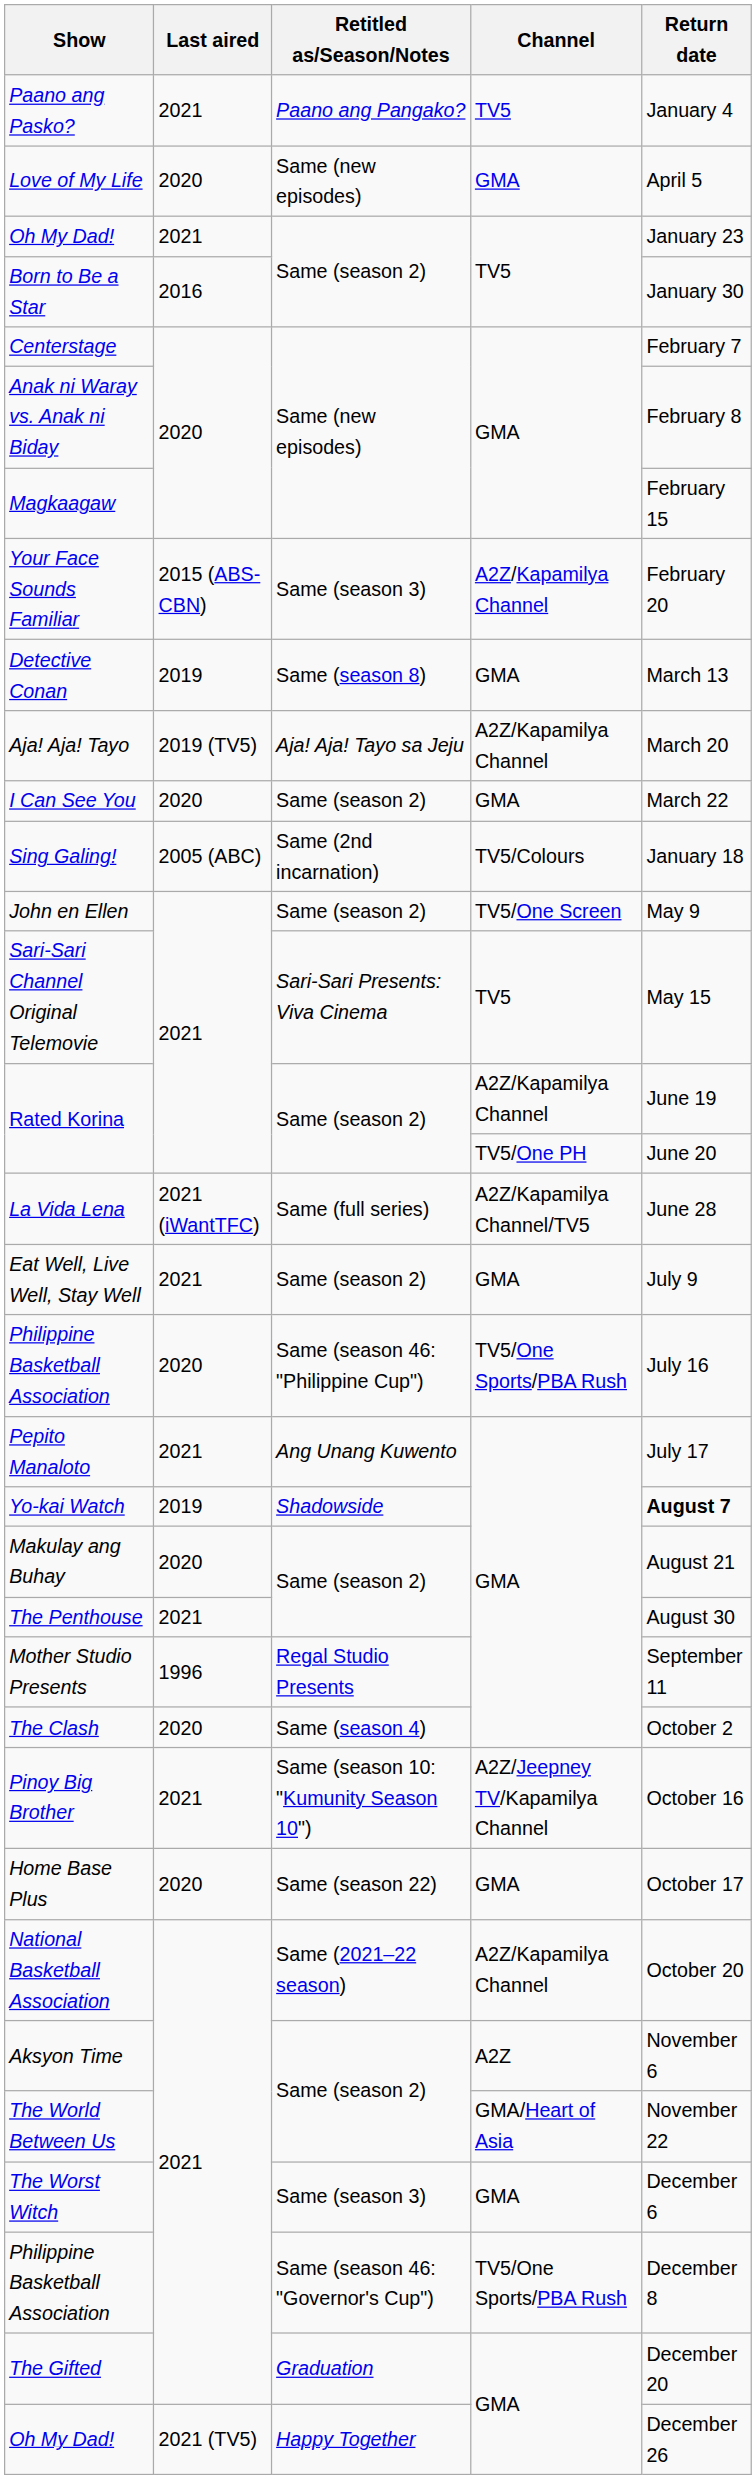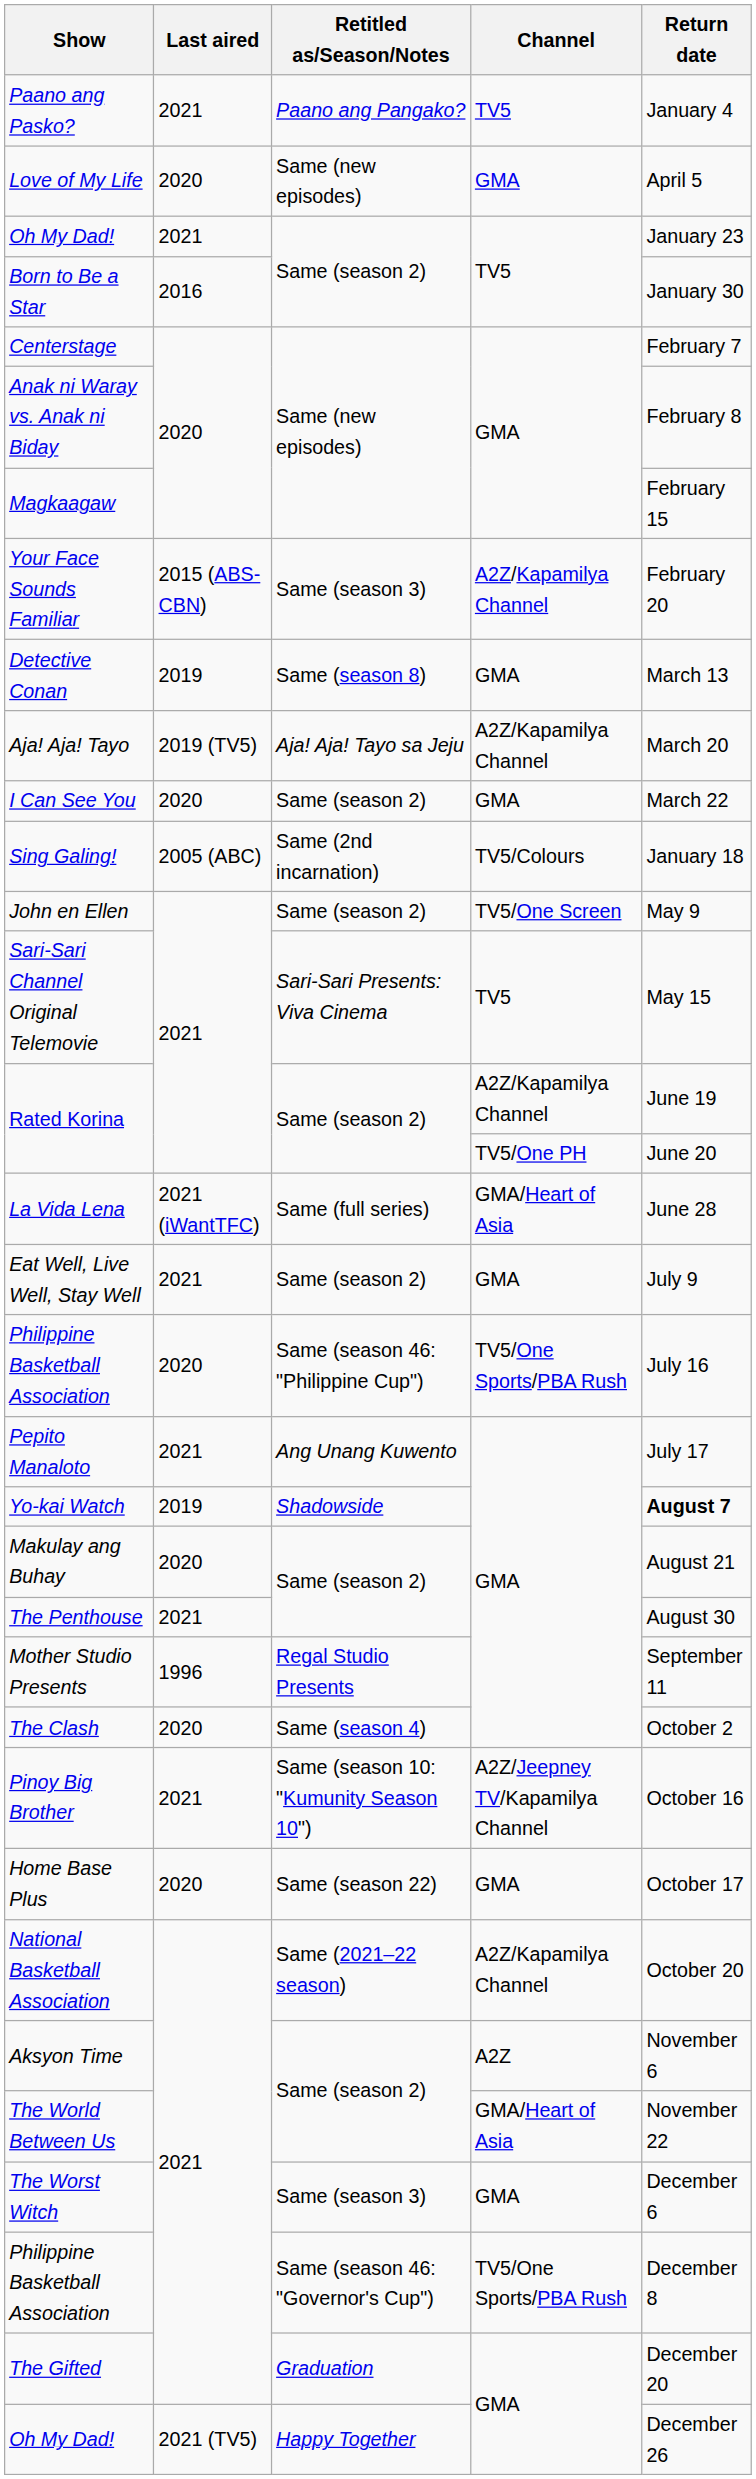La Vida Lena | Channel: A2Z/Kapamilya Channel/TV5 -> GMA/Heart of Asia
